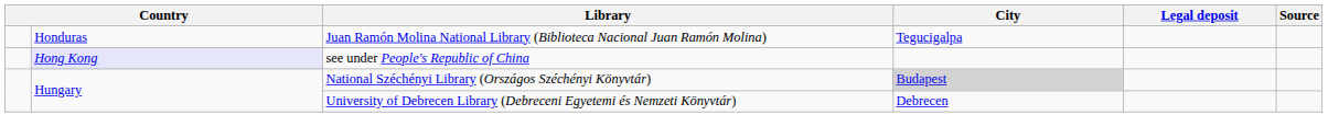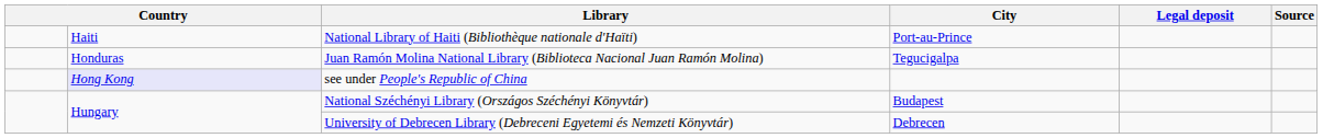+ row: Haiti | National Library of Haiti (Bibliothèque nationale d'Haïti) | Port-au-Prince
National Széchényi Library (Országos Széchényi Könyvtár) | City: lightgrey background -> no background
